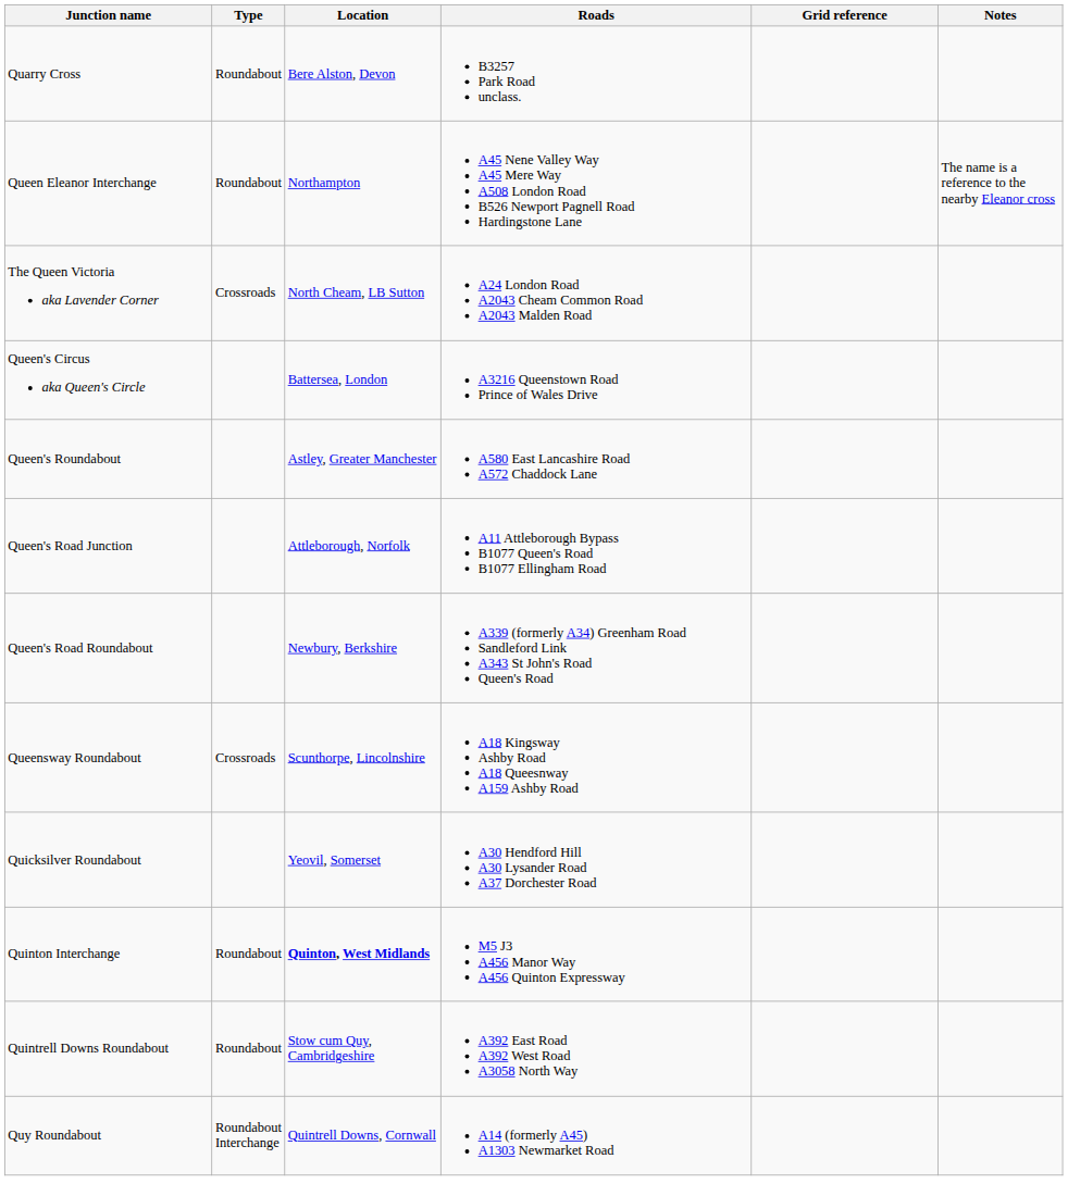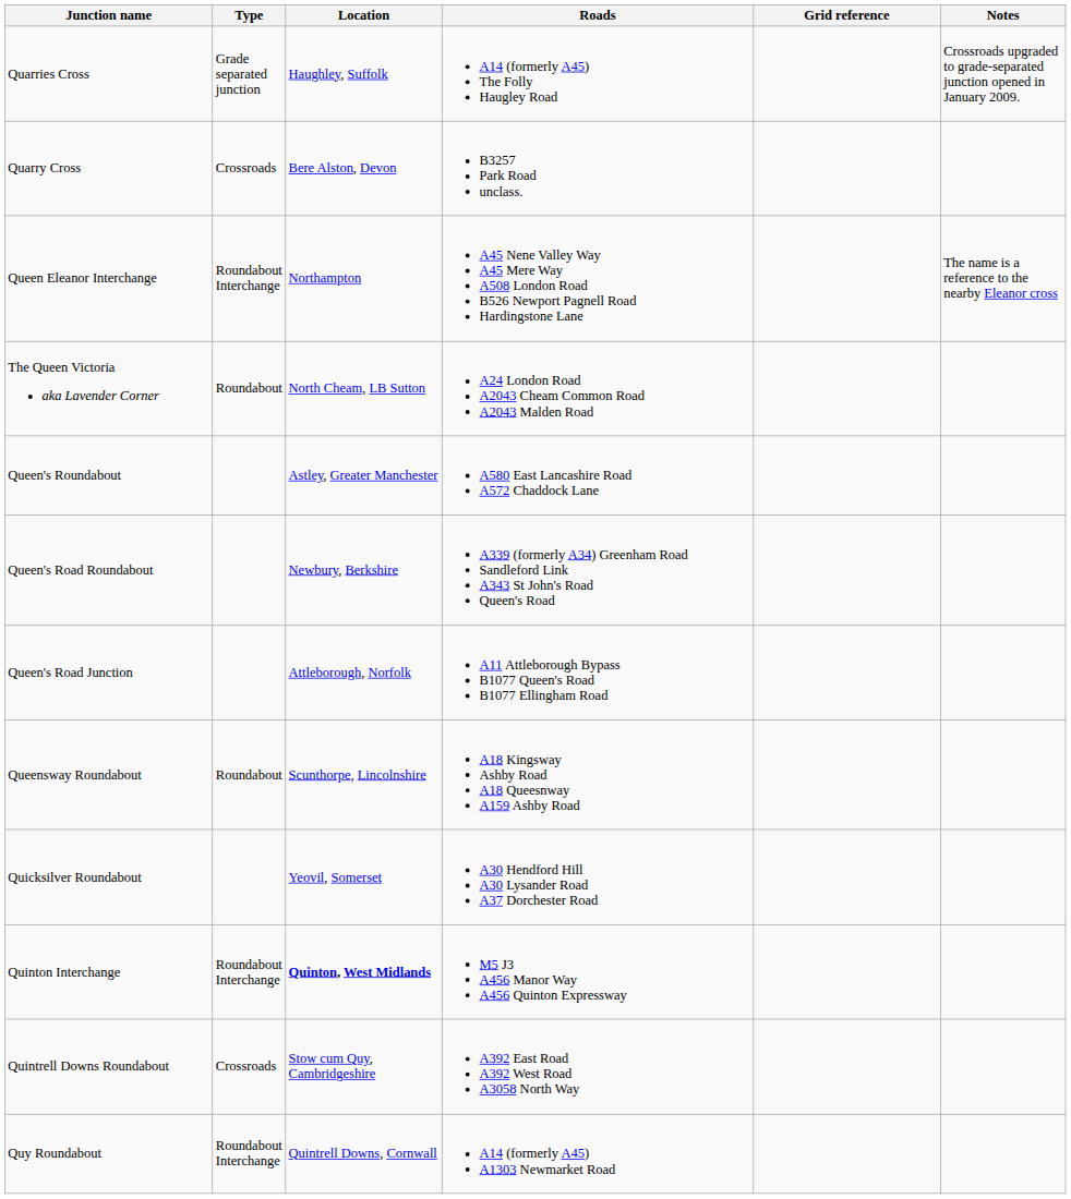+ row: Quarries Cross | Grade separated junction | Haughley, Suffolk | A14 (formerly A45) The Folly Haugley Road | Crossroads upgraded to grade-separated junction opened in January 2009.
Quarry Cross | Type: Roundabout -> Crossroads
Queen Eleanor Interchange | Type: Roundabout -> Roundabout Interchange
The Queen Victoria aka Lavender Corner | Type: Crossroads -> Roundabout
- row: Queen's Circus aka Queen's Circle | Battersea, London | A3216 Queenstown Road Prince of Wales Drive
rows swapped: Queen's Road Junction <-> Queen's Road Roundabout
Queensway Roundabout | Type: Crossroads -> Roundabout
Quinton Interchange | Type: Roundabout -> Roundabout Interchange
Quintrell Downs Roundabout | Type: Roundabout -> Crossroads
